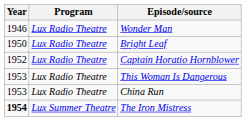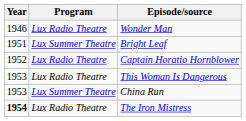Bright Leaf | Year: 1950 -> 1951
Bright Leaf | Program: Lux Radio Theatre -> Lux Summer Theatre
China Run | Program: Lux Radio Theatre -> Lux Summer Theatre
The Iron Mistress | Program: Lux Summer Theatre -> Lux Radio Theatre
